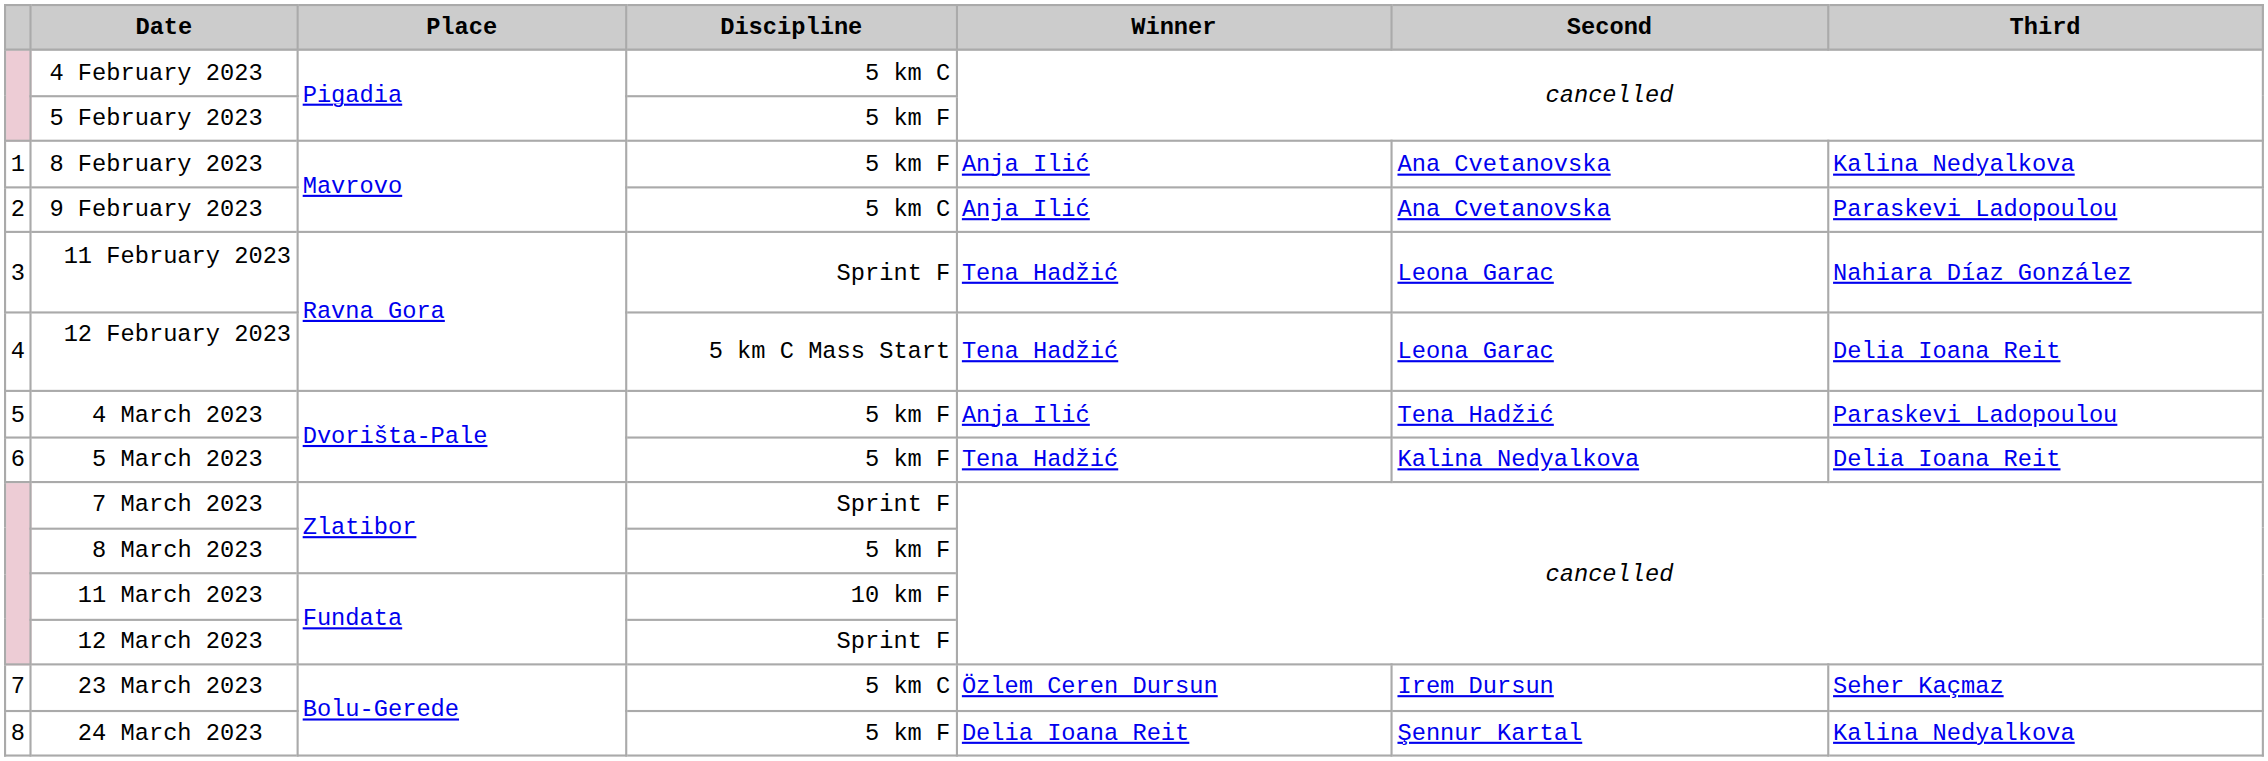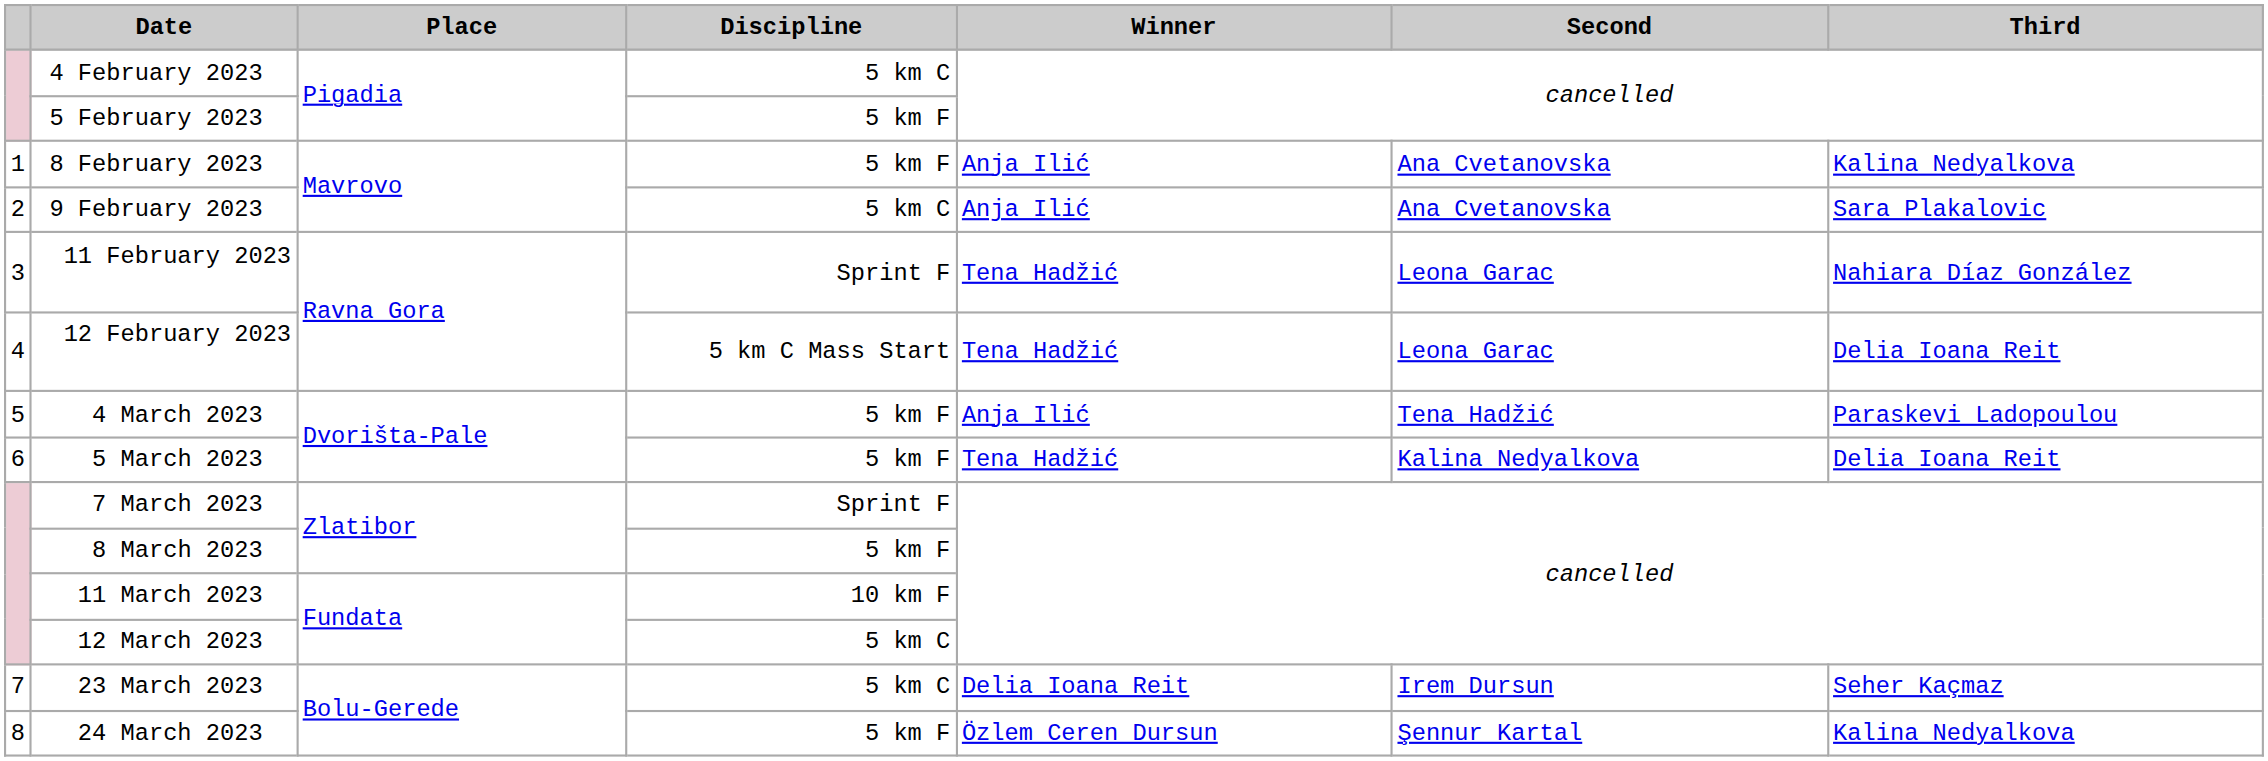9 February 2023 | Third: Paraskevi Ladopoulou -> Sara Plakalovic
12 March 2023 | Discipline: Sprint F -> 5 km C
23 March 2023 | Winner: Özlem Ceren Dursun -> Delia Ioana Reit
24 March 2023 | Winner: Delia Ioana Reit -> Özlem Ceren Dursun
